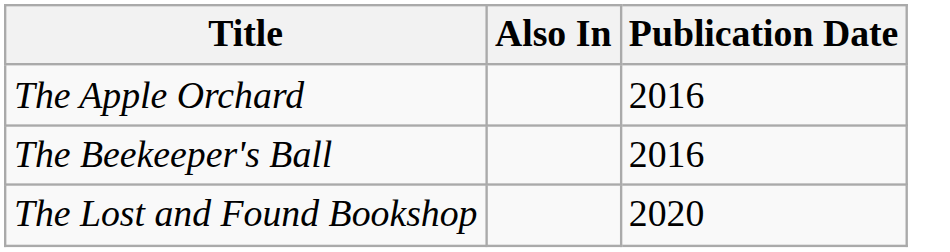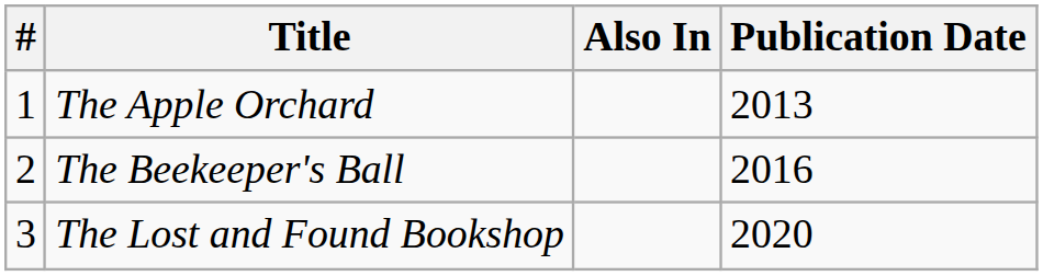+ column: # | 1 | 2 | 3
The Apple Orchard | Publication Date: 2016 -> 2013
